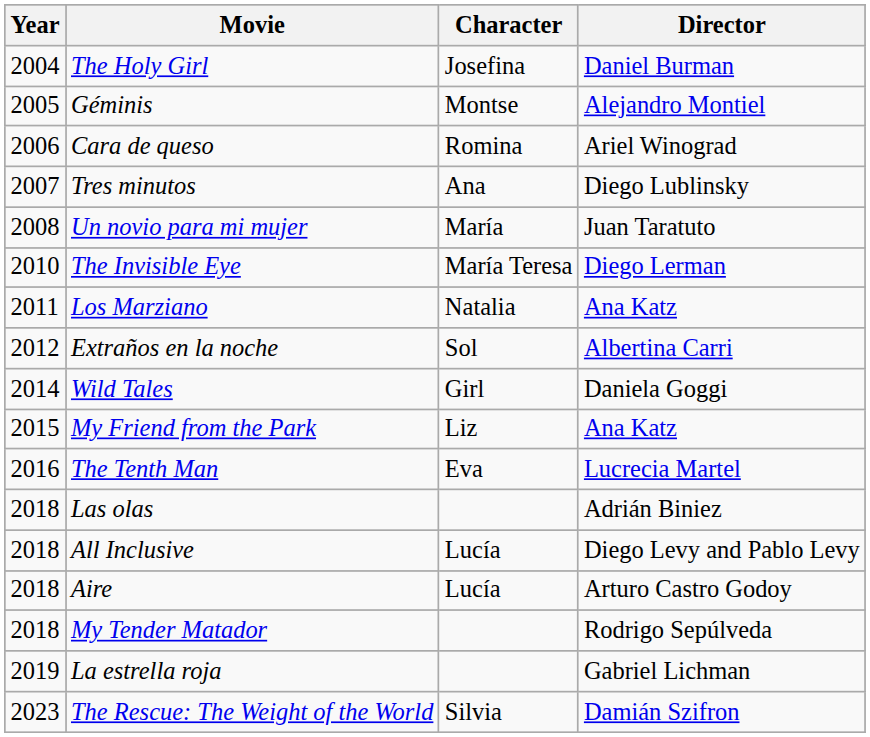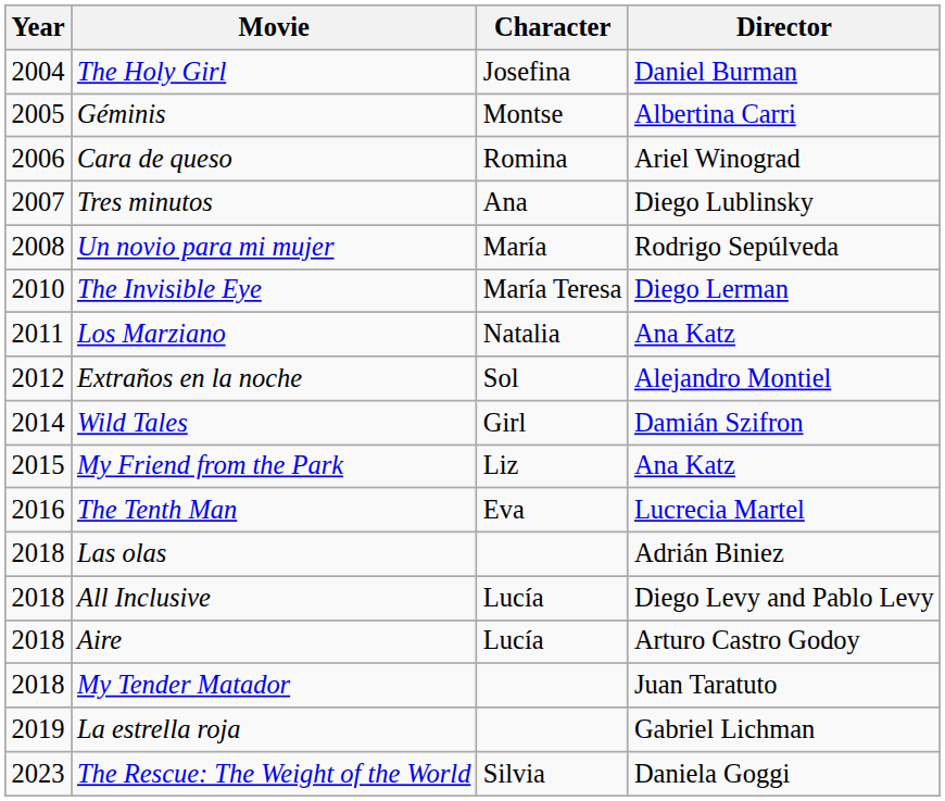Géminis | Director: Alejandro Montiel -> Albertina Carri
Un novio para mi mujer | Director: Juan Taratuto -> Rodrigo Sepúlveda
Extraños en la noche | Director: Albertina Carri -> Alejandro Montiel
Wild Tales | Director: Daniela Goggi -> Damián Szifron
My Tender Matador | Director: Rodrigo Sepúlveda -> Juan Taratuto
The Rescue: The Weight of the World | Director: Damián Szifron -> Daniela Goggi
